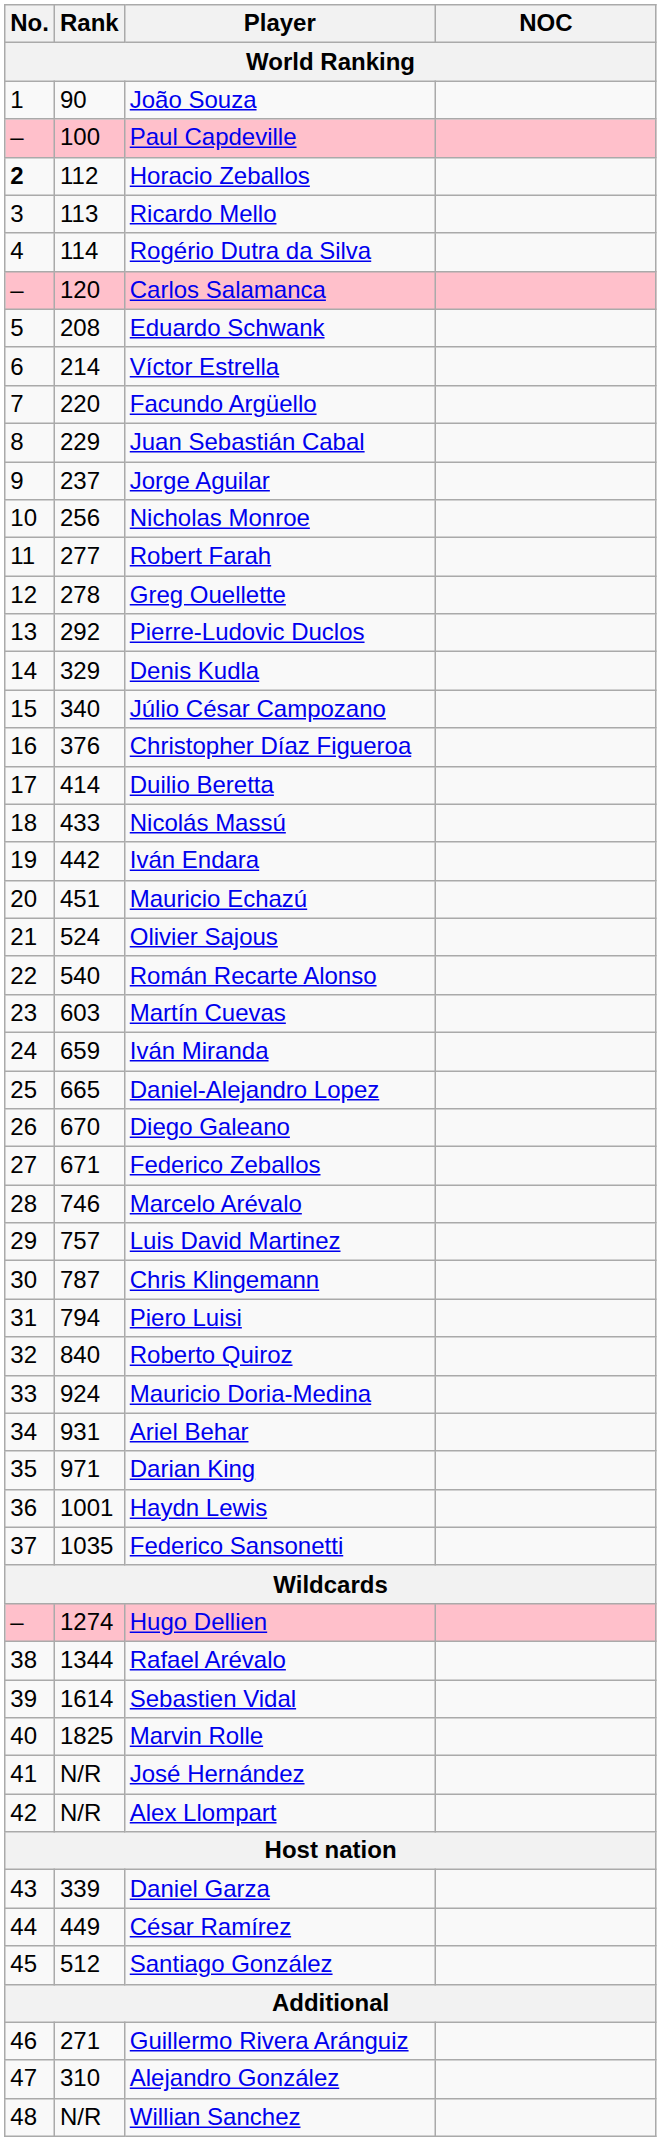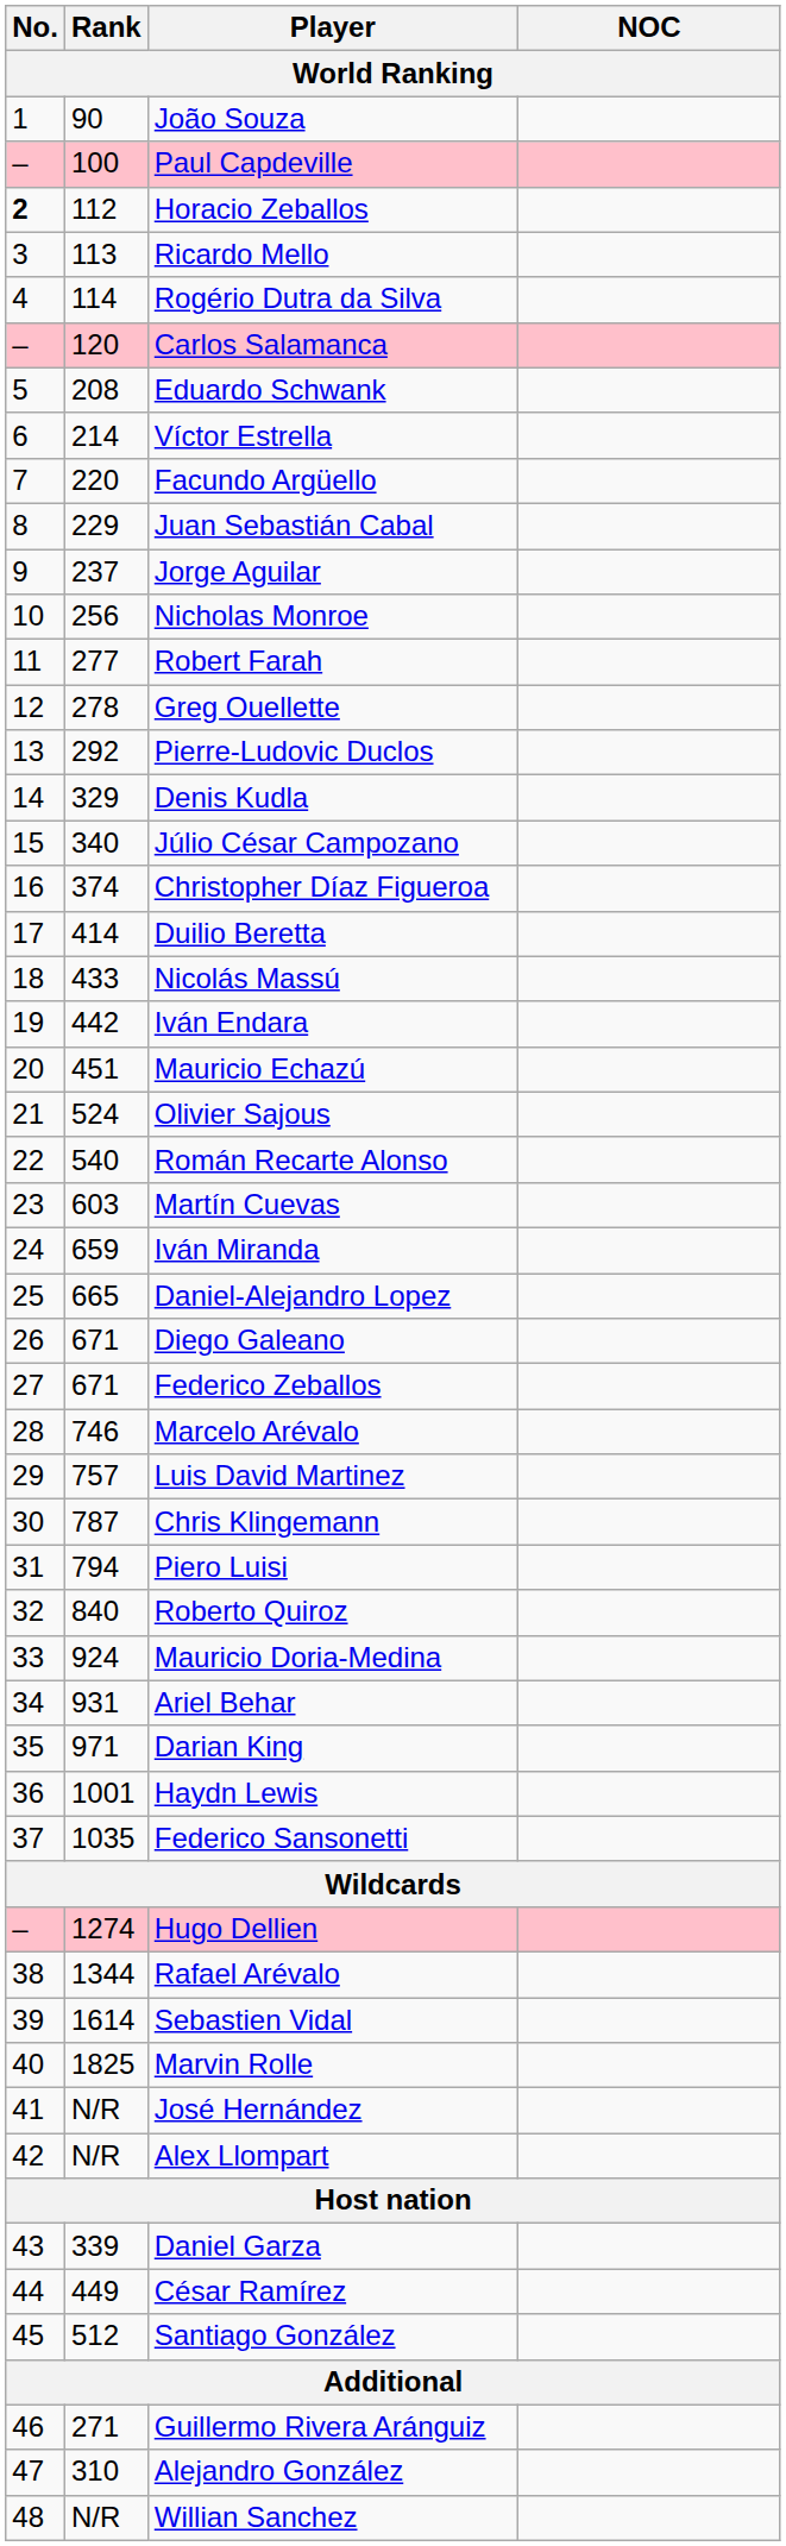Christopher Díaz Figueroa | Rank: 376 -> 374
Diego Galeano | Rank: 670 -> 671
